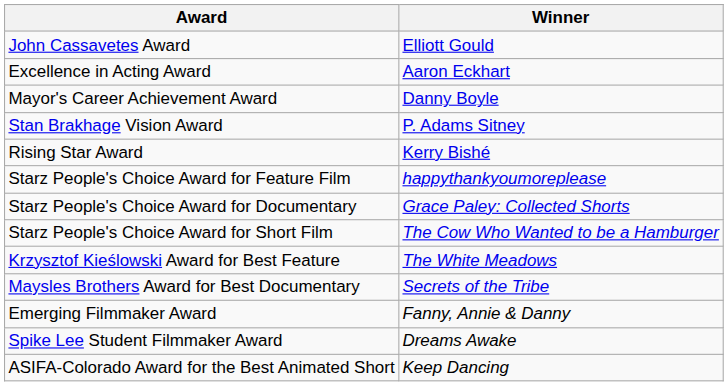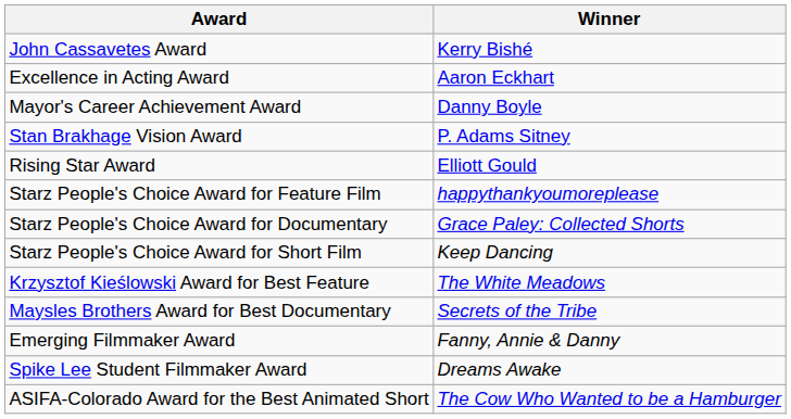John Cassavetes Award | Winner: Elliott Gould -> Kerry Bishé
Rising Star Award | Winner: Kerry Bishé -> Elliott Gould
Starz People's Choice Award for Short Film | Winner: The Cow Who Wanted to be a Hamburger -> Keep Dancing
ASIFA-Colorado Award for the Best Animated Short | Winner: Keep Dancing -> The Cow Who Wanted to be a Hamburger
